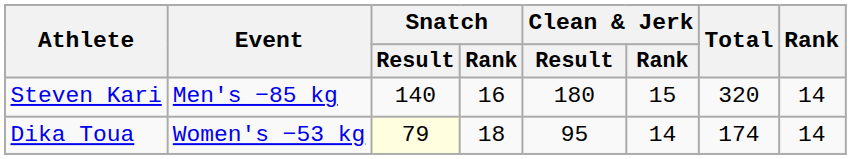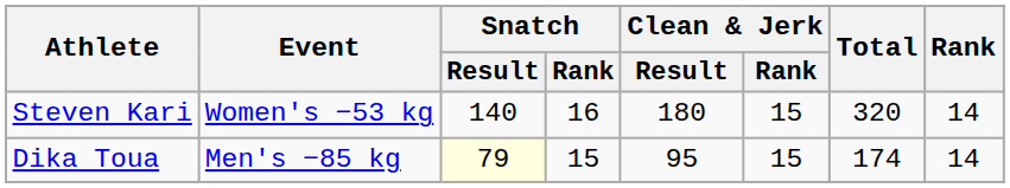Steven Kari | Event: Men's −85 kg -> Women's −53 kg
Dika Toua | Event: Women's −53 kg -> Men's −85 kg
Dika Toua | Snatch / Rank: 18 -> 15
Dika Toua | Clean & Jerk / Rank: 14 -> 15
